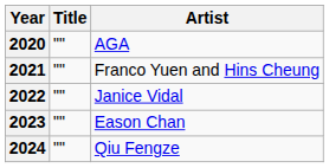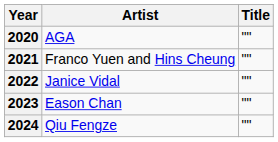columns swapped: Title <-> Artist
